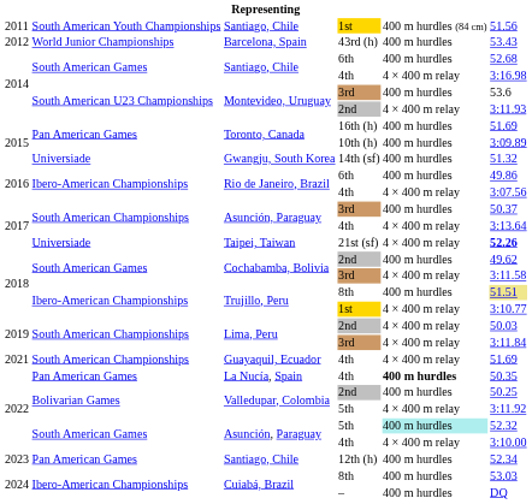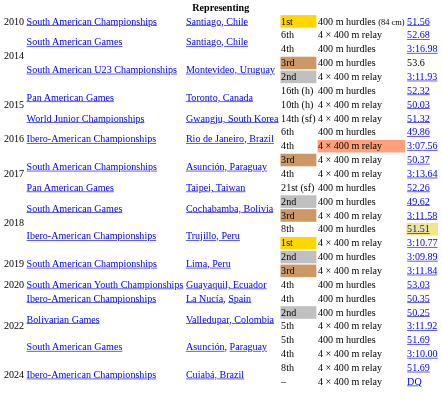Santiago, Chile / 1st | column 1: 2011 -> 2010
Santiago, Chile / 1st | column 2: South American Youth Championships -> South American Championships
- row: 2012 | World Junior Championships | Barcelona, Spain | 43rd (h) | 400 m hurdles | 53.43
Santiago, Chile / 6th | column 5: 400 m hurdles -> 4 × 400 m relay
Santiago, Chile / 4th | column 5: 4 × 400 m relay -> 400 m hurdles
Toronto, Canada / 16th (h) | column 6: 51.69 -> 52.32
Toronto, Canada / 10th (h) | column 5: 400 m hurdles -> 4 × 400 m relay
Toronto, Canada / 10th (h) | column 6: 3:09.89 -> 50.03
Gwangju, South Korea | column 2: Universiade -> World Junior Championships
Gwangju, South Korea | column 5: 400 m hurdles -> 4 × 400 m relay
Rio de Janeiro, Brazil / 4th | column 5: no background -> lightsalmon background
Asunción, Paraguay / 3rd | column 5: 400 m hurdles -> 4 × 400 m relay
Taipei, Taiwan | column 2: Universiade -> Pan American Games
Taipei, Taiwan | column 5: 4 × 400 m relay -> 400 m hurdles
Taipei, Taiwan | column 6: bold -> normal
Lima, Peru / 2nd | column 5: 4 × 400 m relay -> 400 m hurdles
Lima, Peru / 2nd | column 6: 50.03 -> 3:09.89
Guayaquil, Ecuador | column 1: 2021 -> 2020
Guayaquil, Ecuador | column 2: South American Championships -> South American Youth Championships
Guayaquil, Ecuador | column 5: 4 × 400 m relay -> 400 m hurdles
Guayaquil, Ecuador | column 6: 51.69 -> 53.03
La Nucía, Spain | column 2: Pan American Games -> Ibero-American Championships
La Nucía, Spain | column 5: bold -> normal
Asunción, Paraguay / 5th | column 5: paleturquoise background -> no background
Asunción, Paraguay / 5th | column 6: 52.32 -> 51.69
- row: 2023 | Pan American Games | Santiago, Chile | 12th (h) | 400 m hurdles | 52.34
Cuiabá, Brazil / 8th | column 5: 400 m hurdles -> 4 × 400 m relay
Cuiabá, Brazil / 8th | column 6: 53.03 -> 51.69
Cuiabá, Brazil / – | column 5: 400 m hurdles -> 4 × 400 m relay
